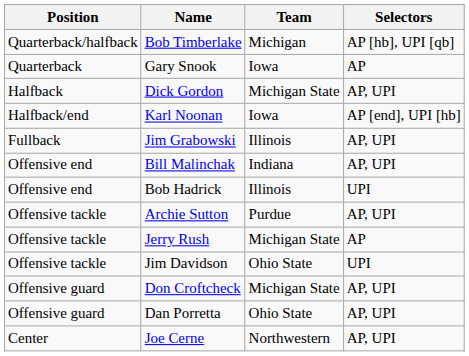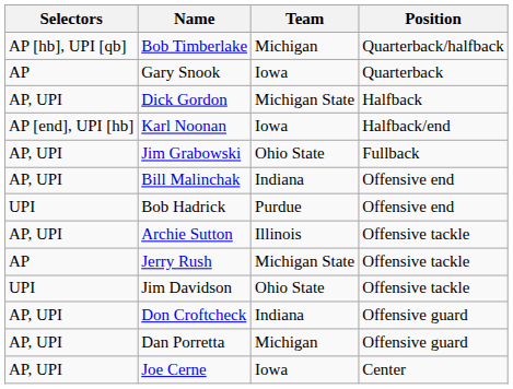columns swapped: Position <-> Selectors
Jim Grabowski | Team: Illinois -> Ohio State
Bob Hadrick | Team: Illinois -> Purdue
Archie Sutton | Team: Purdue -> Illinois
Don Croftcheck | Team: Michigan State -> Indiana
Dan Porretta | Team: Ohio State -> Michigan
Joe Cerne | Team: Northwestern -> Iowa
